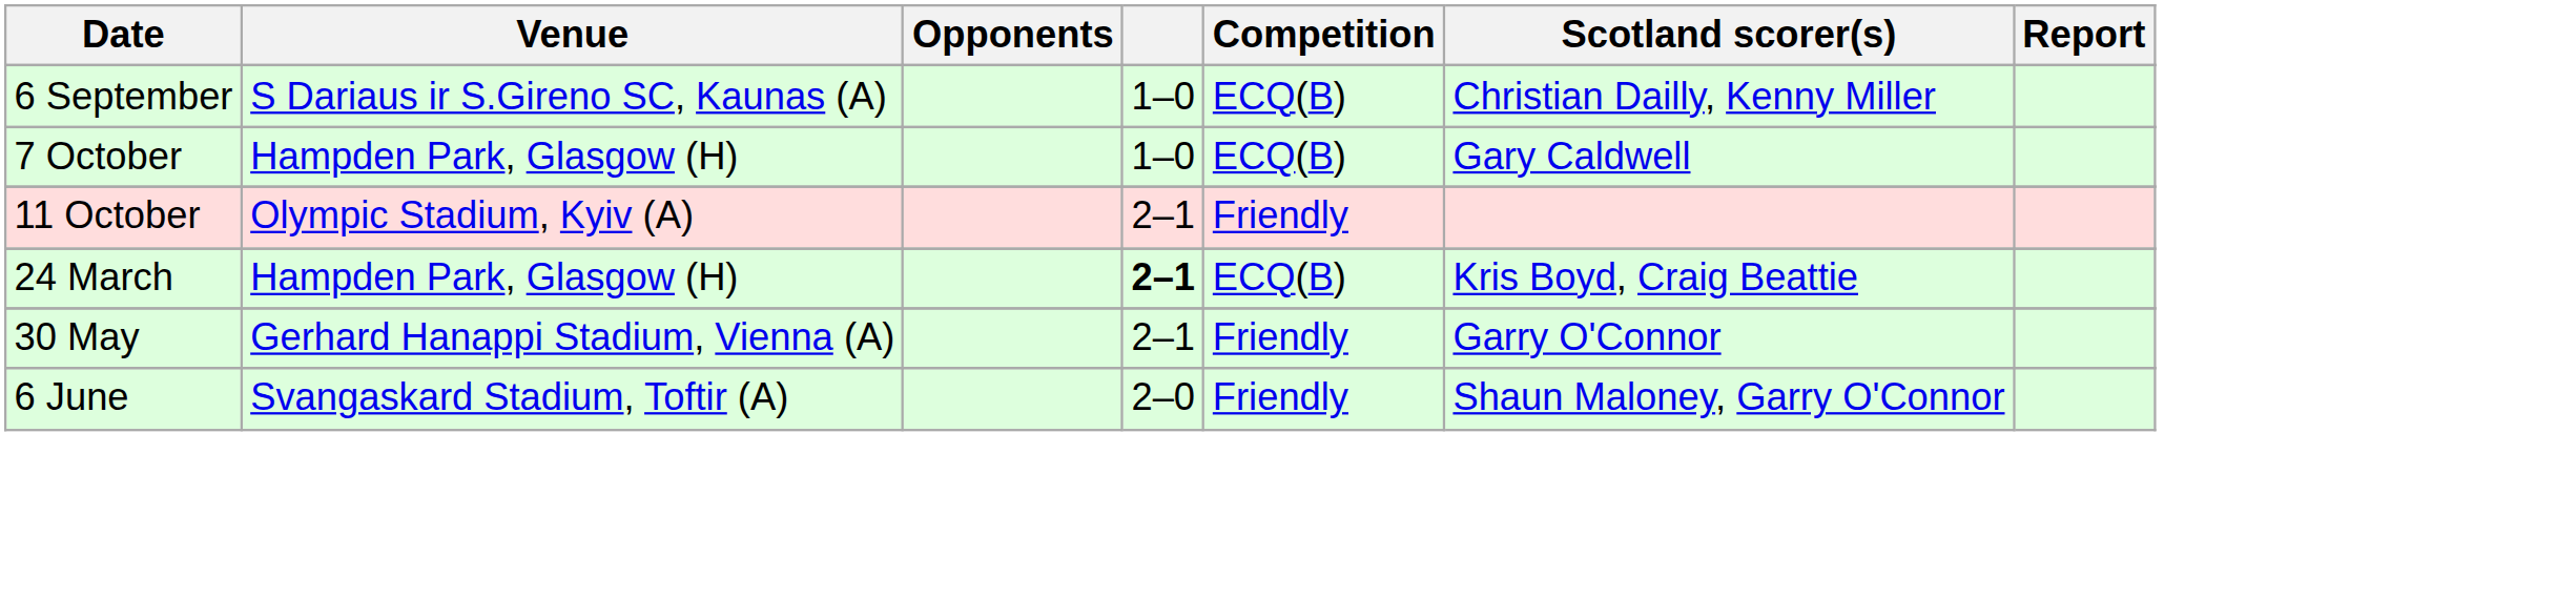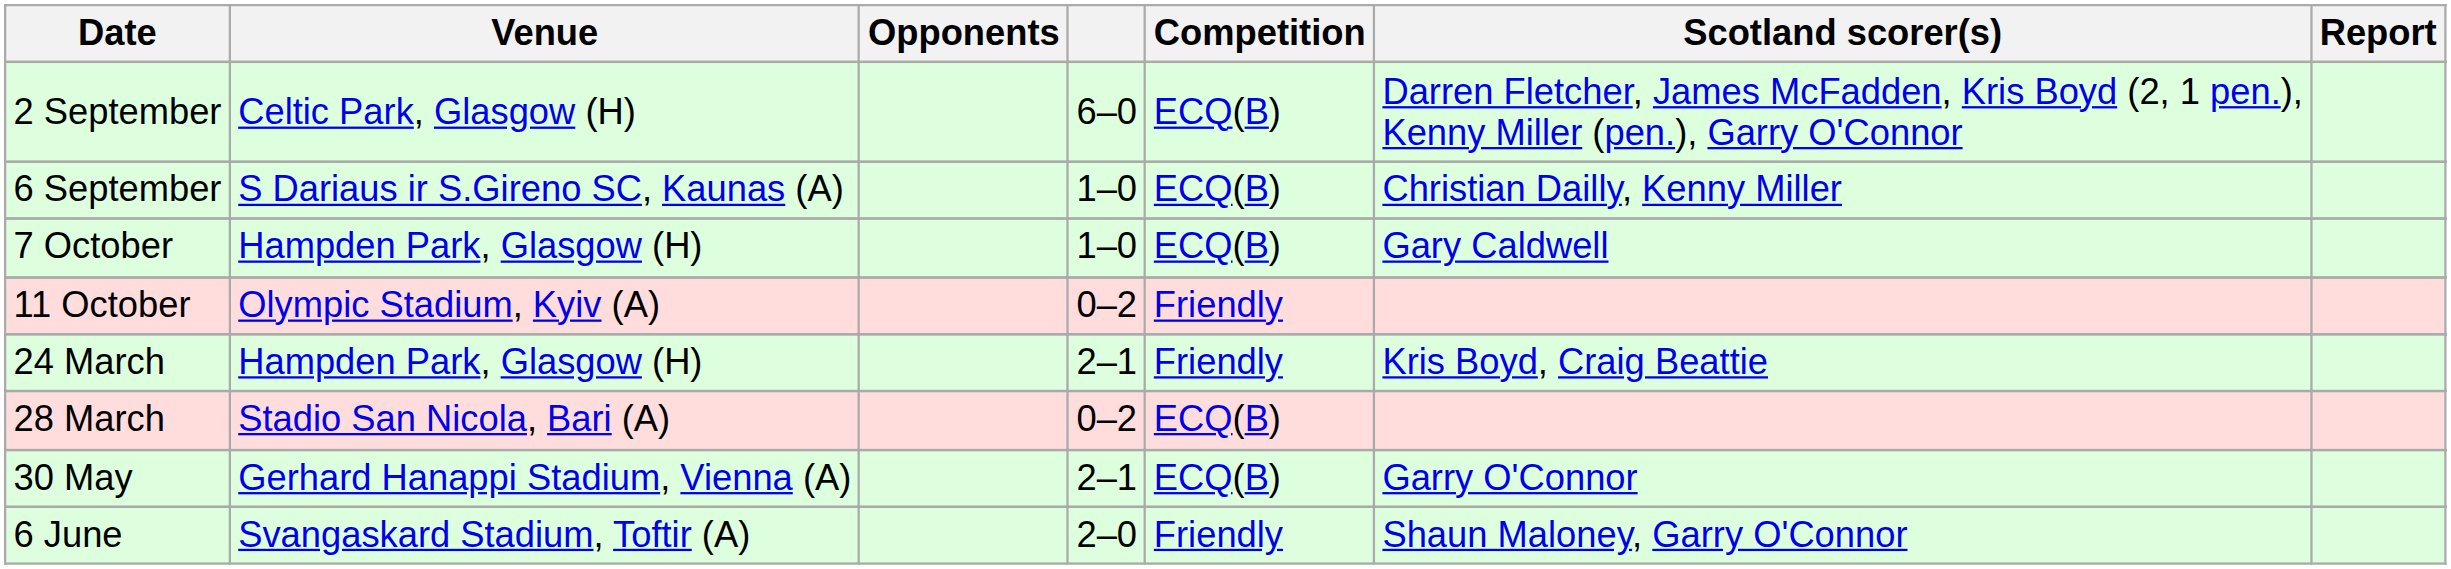+ row: 2 September | Celtic Park, Glasgow (H) | 6–0 | ECQ(B) | Darren Fletcher, James McFadden, Kris Boyd (2, 1 pen.), Kenny Miller (pen.), Garry O'Connor
11 October | column 4: 2–1 -> 0–2
24 March | column 4: bold -> normal
24 March | Competition: ECQ(B) -> Friendly
+ row: 28 March | Stadio San Nicola, Bari (A) | 0–2 | ECQ(B)
30 May | Competition: Friendly -> ECQ(B)
